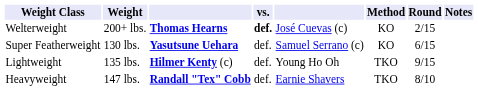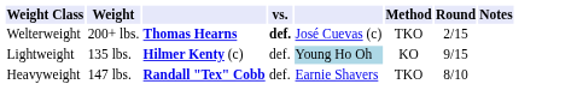Welterweight | Method: KO -> TKO
- row: Super Featherweight | 130 lbs. | Yasutsune Uehara | def. | Samuel Serrano (c) | KO | 6/15
Lightweight | column 5: no background -> lightblue background
Lightweight | Method: TKO -> KO
